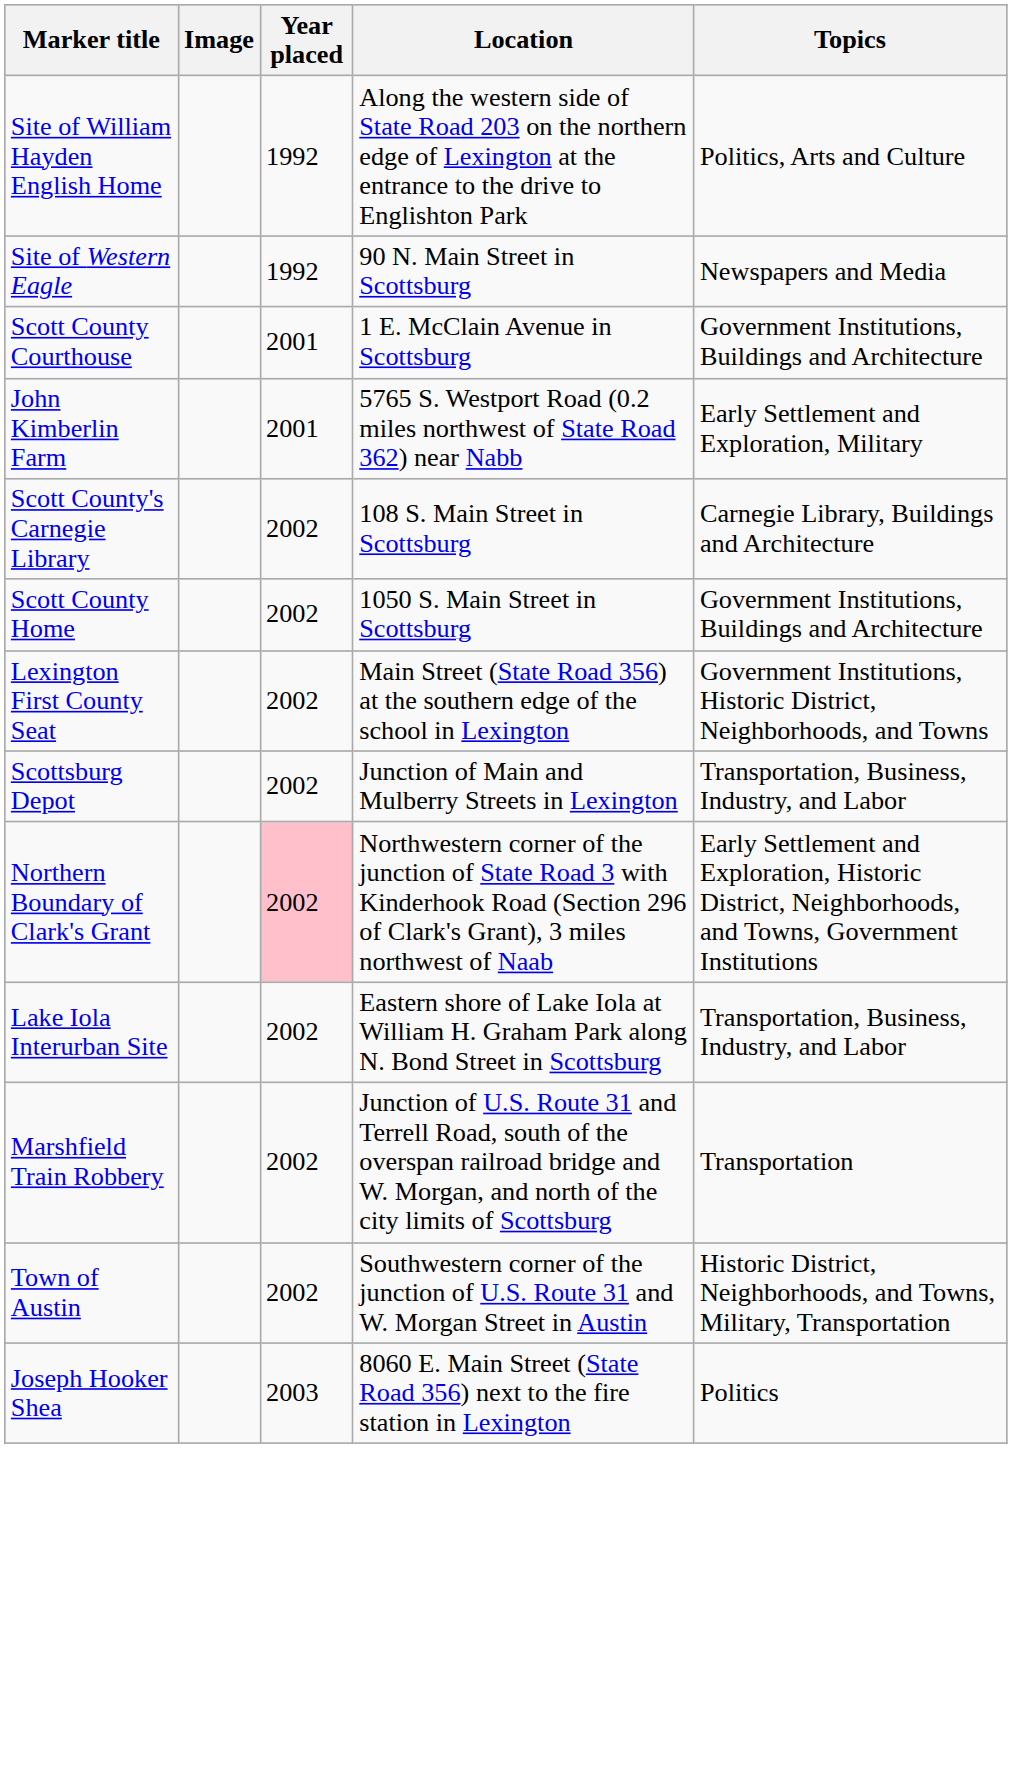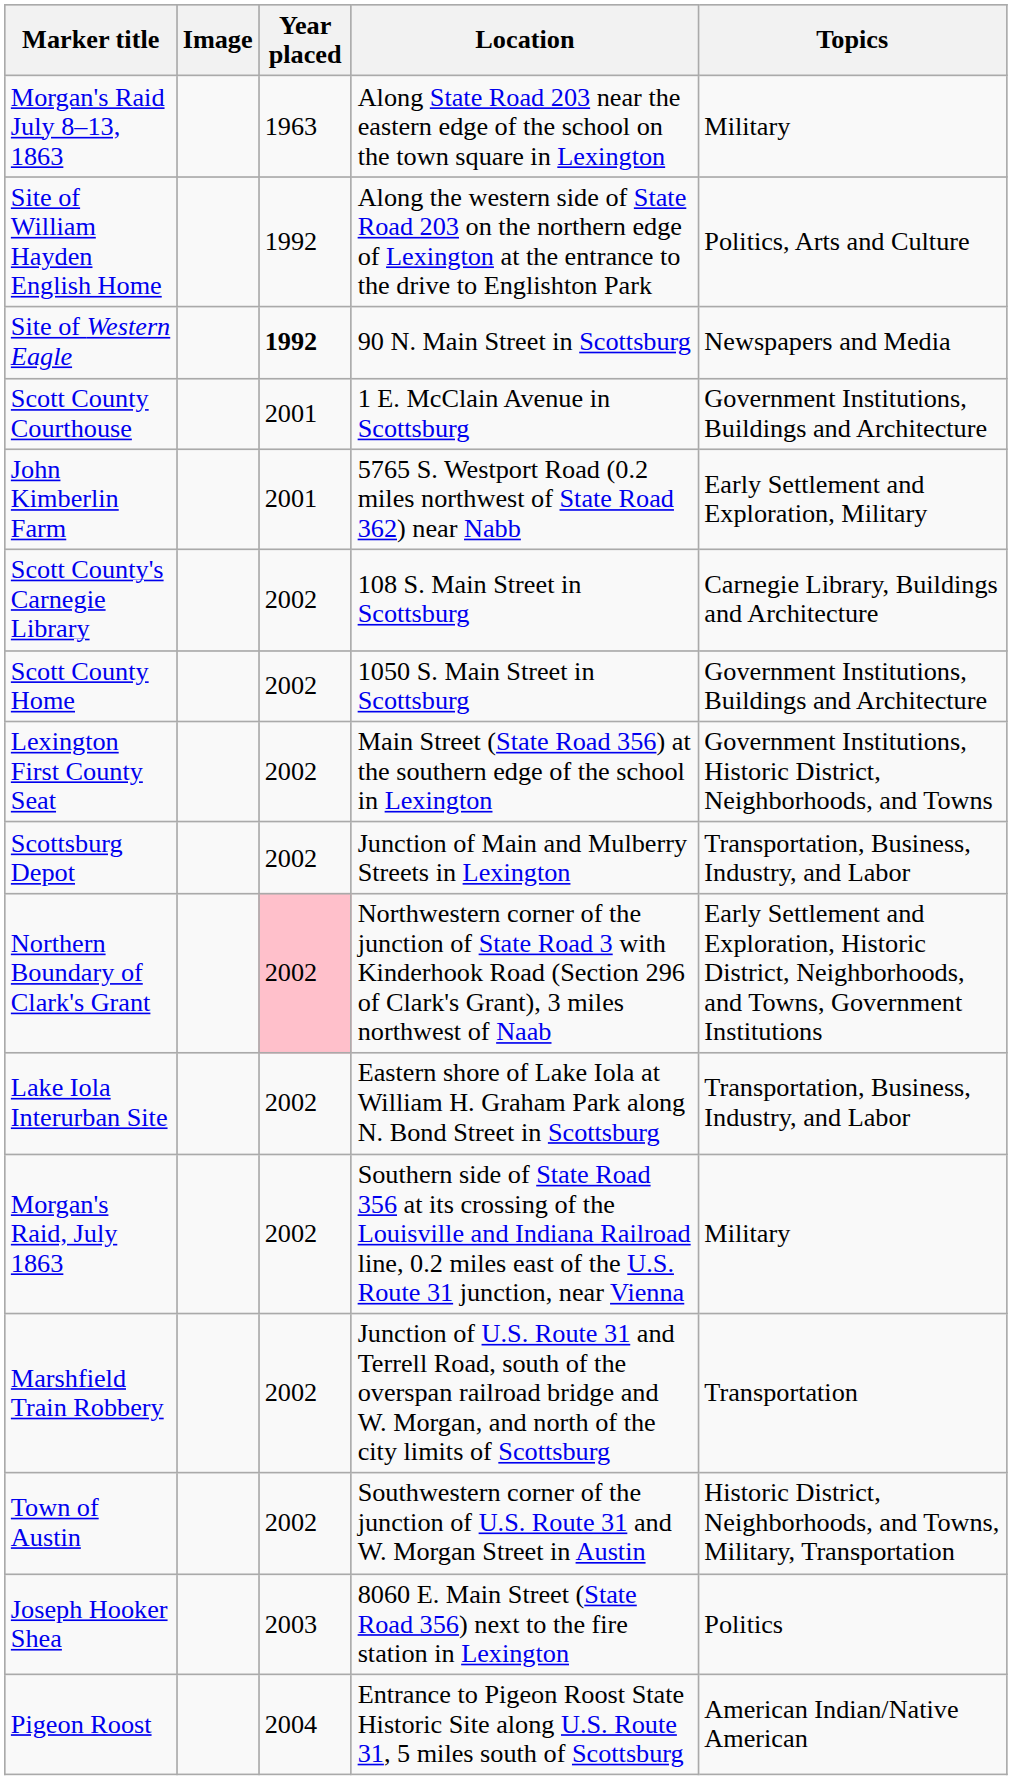+ row: Morgan's Raid July 8–13, 1863 | 1963 | Along State Road 203 near the eastern edge of the school on the town square in Lexington | Military
Site of Western Eagle | Year placed: normal -> bold
+ row: Morgan's Raid, July 1863 | 2002 | Southern side of State Road 356 at its crossing of the Louisville and Indiana Railroad line, 0.2 miles east of the U.S. Route 31 junction, near Vienna | Military
+ row: Pigeon Roost | 2004 | Entrance to Pigeon Roost State Historic Site along U.S. Route 31, 5 miles south of Scottsburg | American Indian/Native American
